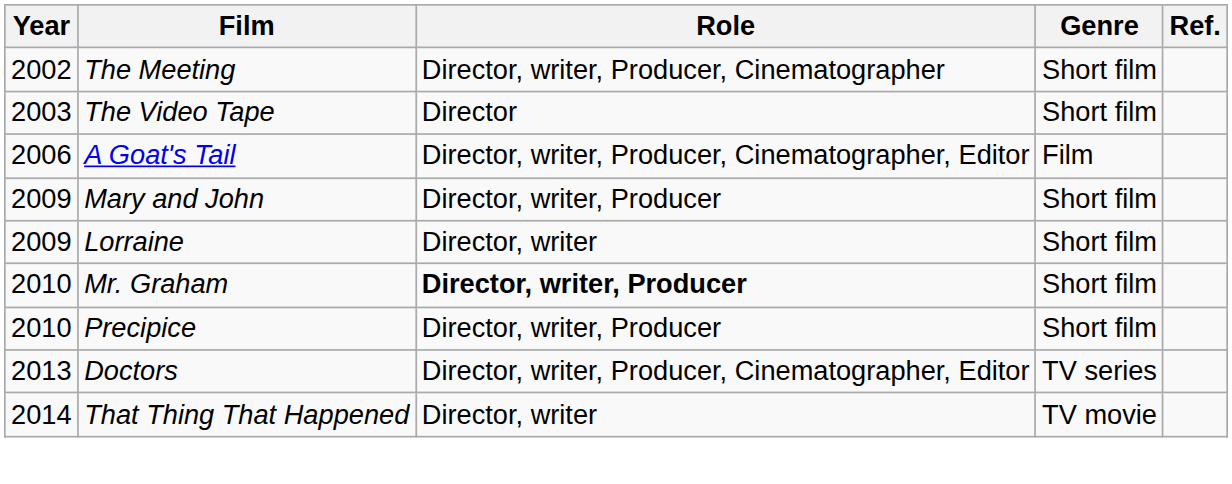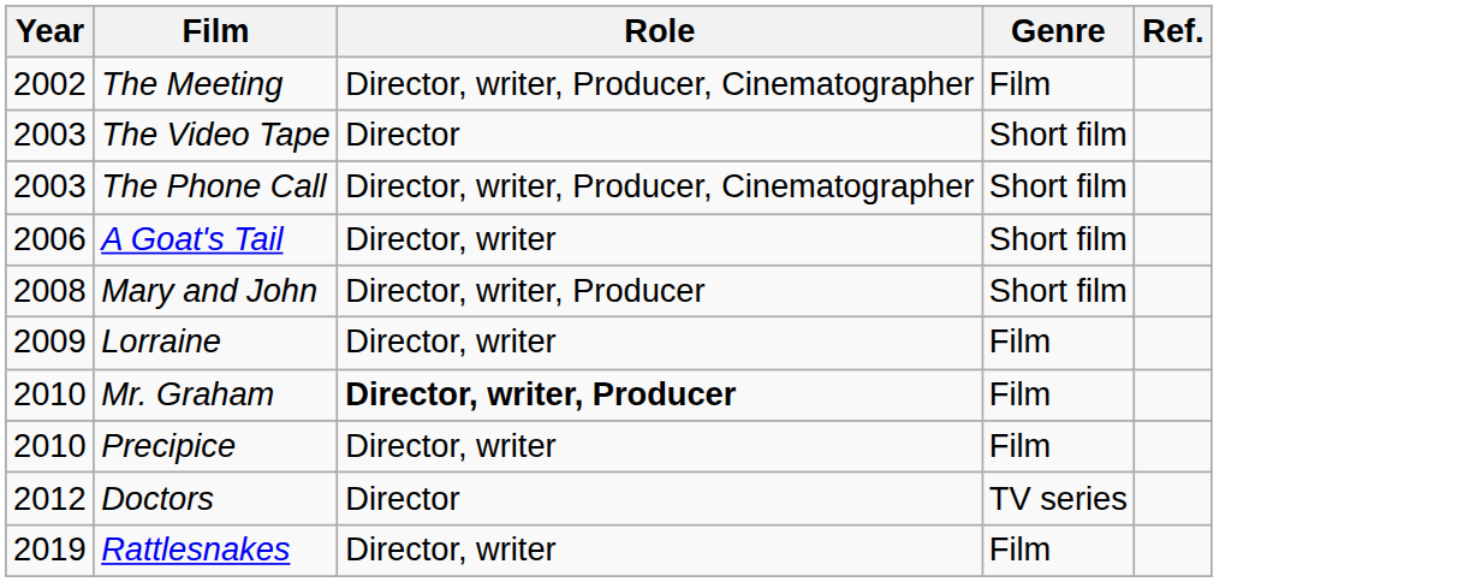The Meeting | Genre: Short film -> Film
+ row: 2003 | The Phone Call | Director, writer, Producer, Cinematographer | Short film
A Goat's Tail | Role: Director, writer, Producer, Cinematographer, Editor -> Director, writer
A Goat's Tail | Genre: Film -> Short film
Mary and John | Year: 2009 -> 2008
Lorraine | Genre: Short film -> Film
Mr. Graham | Genre: Short film -> Film
Precipice | Role: Director, writer, Producer -> Director, writer
Precipice | Genre: Short film -> Film
Doctors | Year: 2013 -> 2012
Doctors | Role: Director, writer, Producer, Cinematographer, Editor -> Director
- row: 2014 | That Thing That Happened | Director, writer | TV movie
+ row: 2019 | Rattlesnakes | Director, writer | Film
